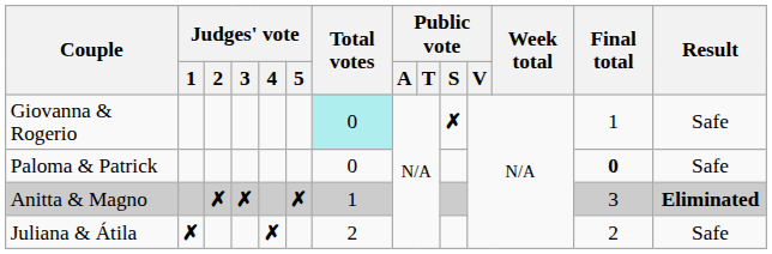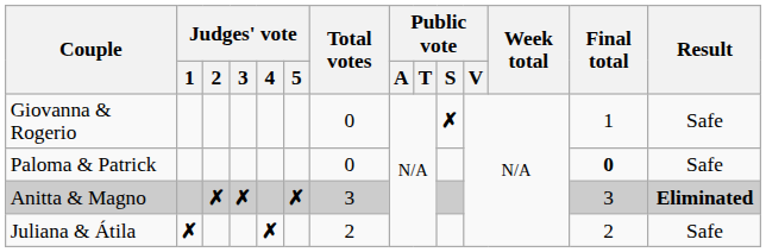Giovanna & Rogerio | Total votes: paleturquoise background -> no background
Anitta & Magno | Total votes: 1 -> 3
